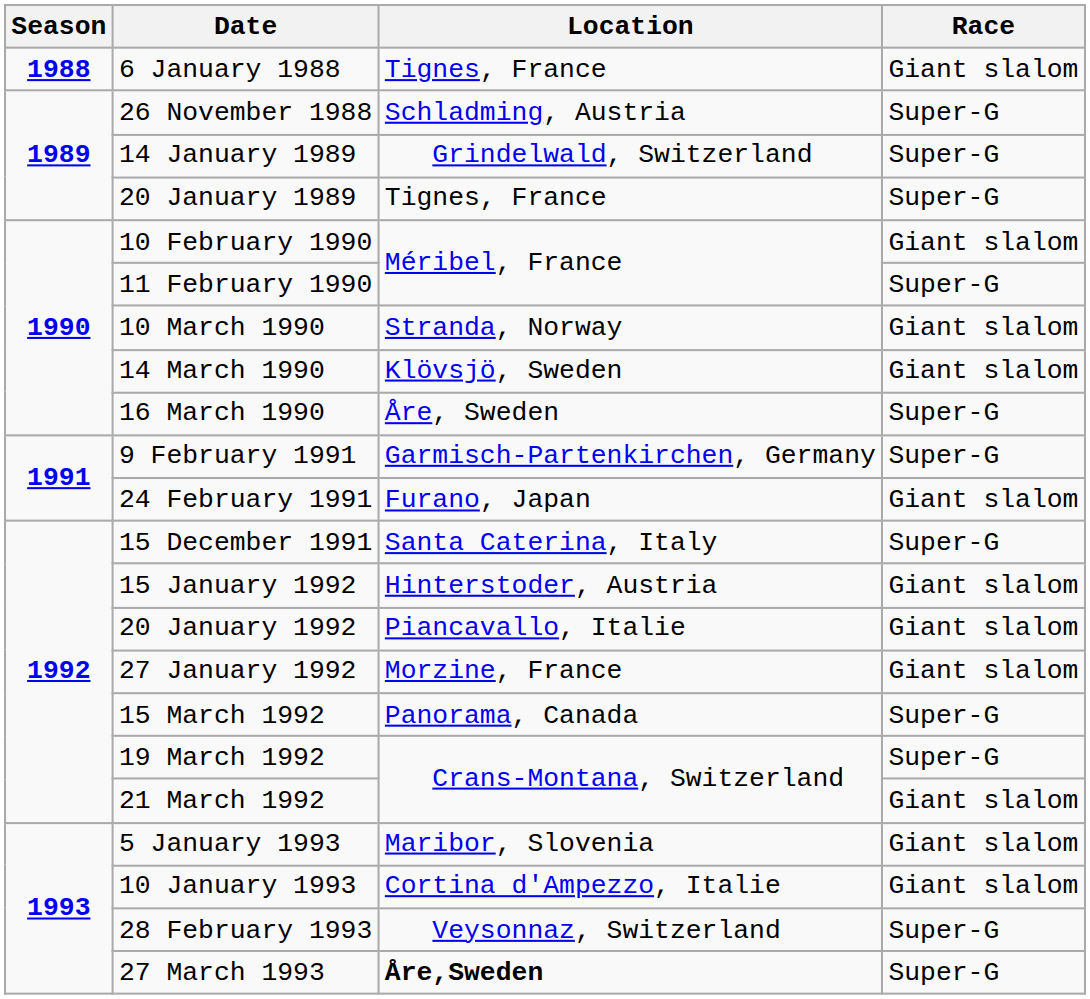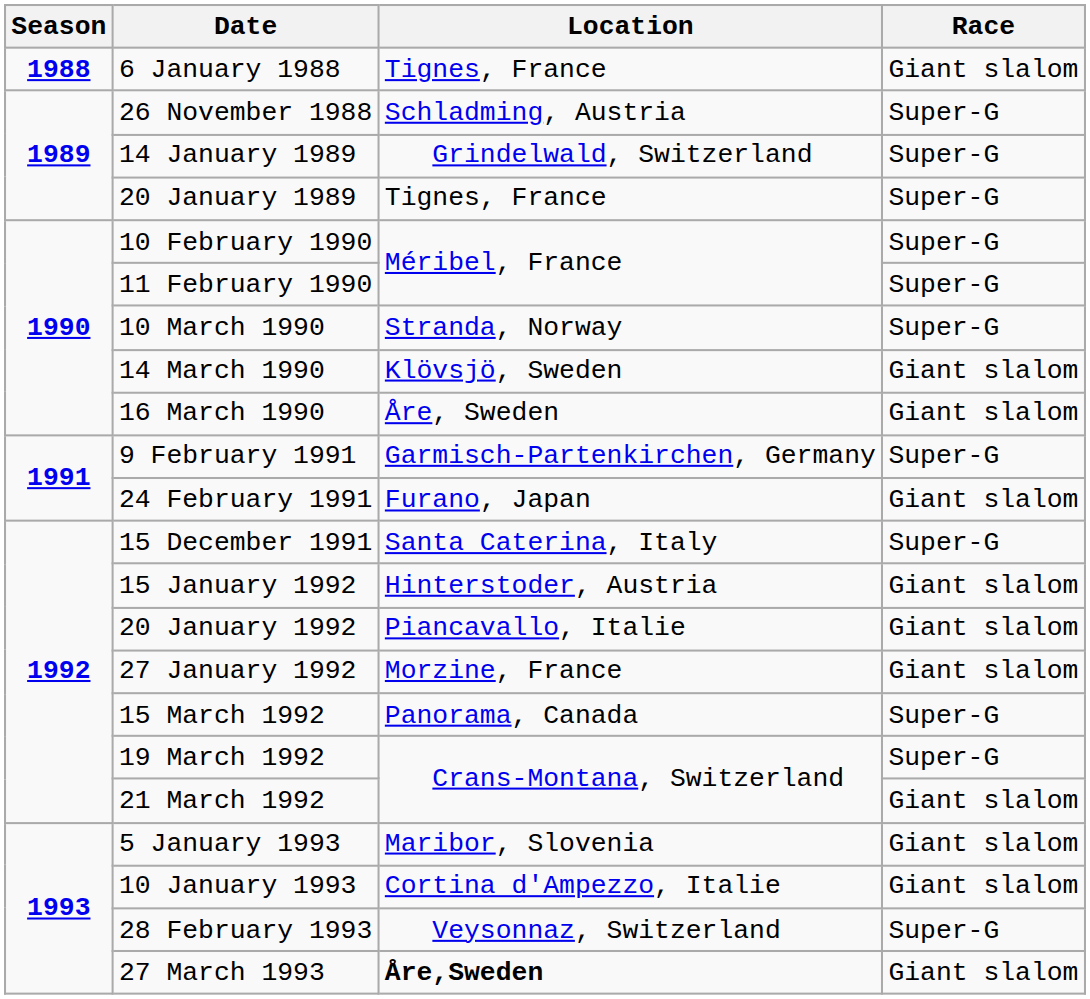10 February 1990 | Race: Giant slalom -> Super-G
10 March 1990 | Race: Giant slalom -> Super-G
16 March 1990 | Race: Super-G -> Giant slalom
27 March 1993 | Race: Super-G -> Giant slalom
